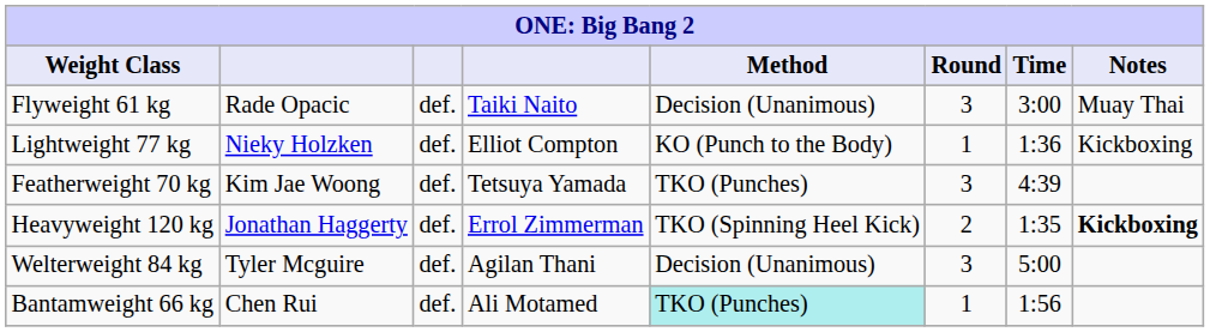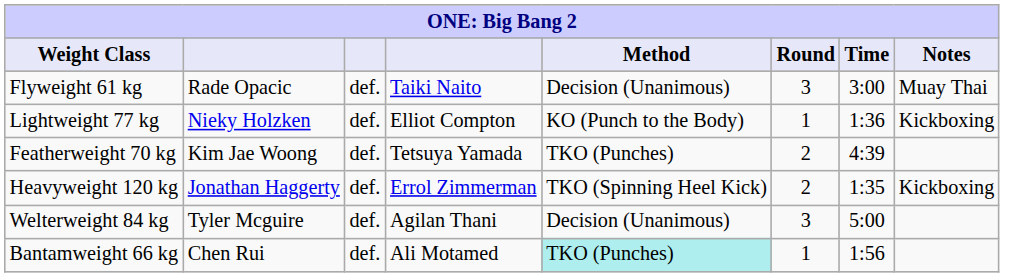Featherweight 70 kg | Round: 3 -> 2
Heavyweight 120 kg | Notes: bold -> normal
